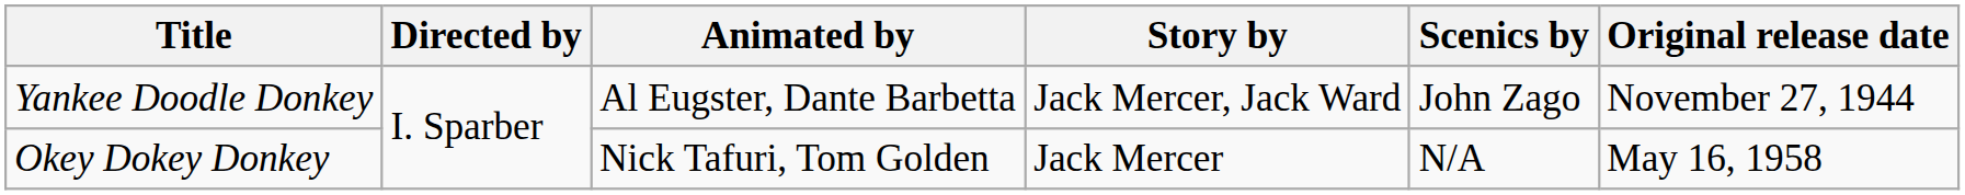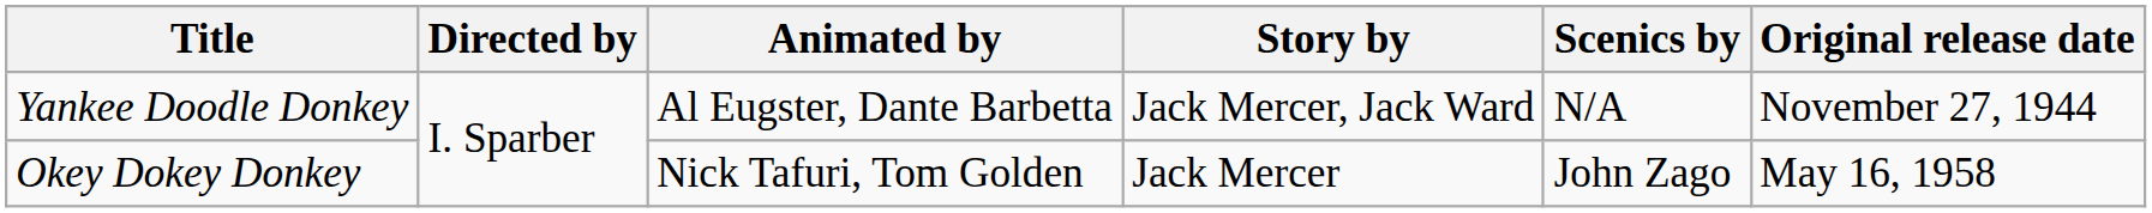Yankee Doodle Donkey | Scenics by: John Zago -> N/A
Okey Dokey Donkey | Scenics by: N/A -> John Zago
